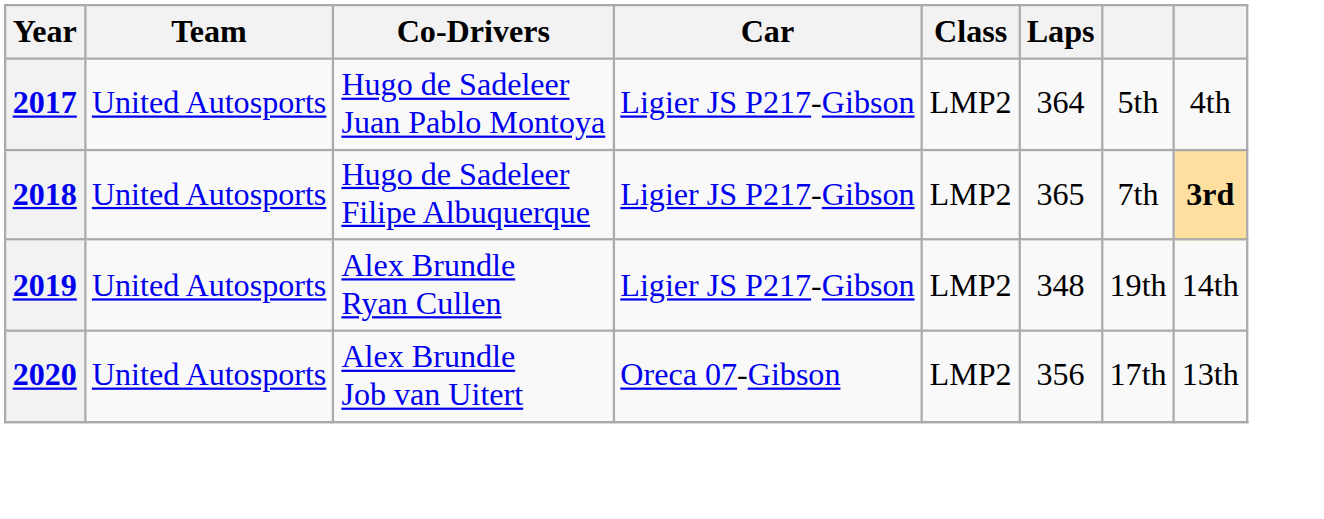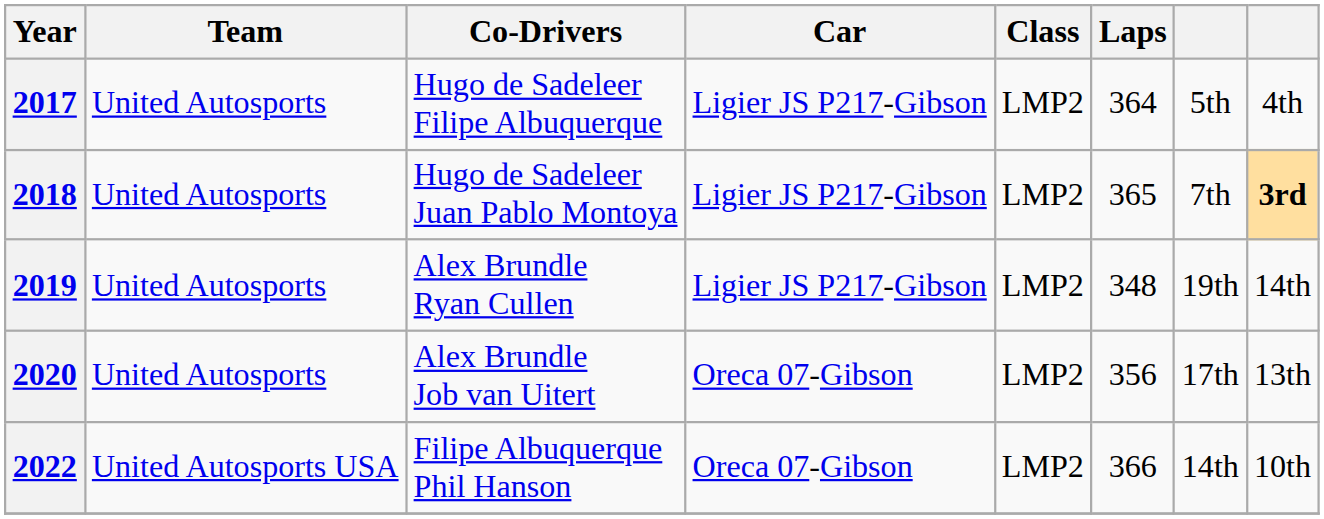2017 | Co-Drivers: Hugo de Sadeleer Juan Pablo Montoya -> Hugo de Sadeleer Filipe Albuquerque
2018 | Co-Drivers: Hugo de Sadeleer Filipe Albuquerque -> Hugo de Sadeleer Juan Pablo Montoya
+ row: 2022 | United Autosports USA | Filipe Albuquerque Phil Hanson | Oreca 07-Gibson | LMP2 | 366 | 14th | 10th
